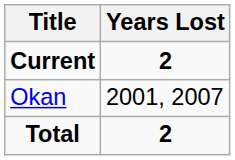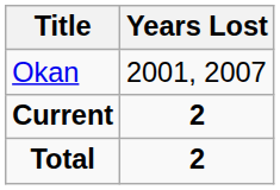rows swapped: Current <-> Okan
